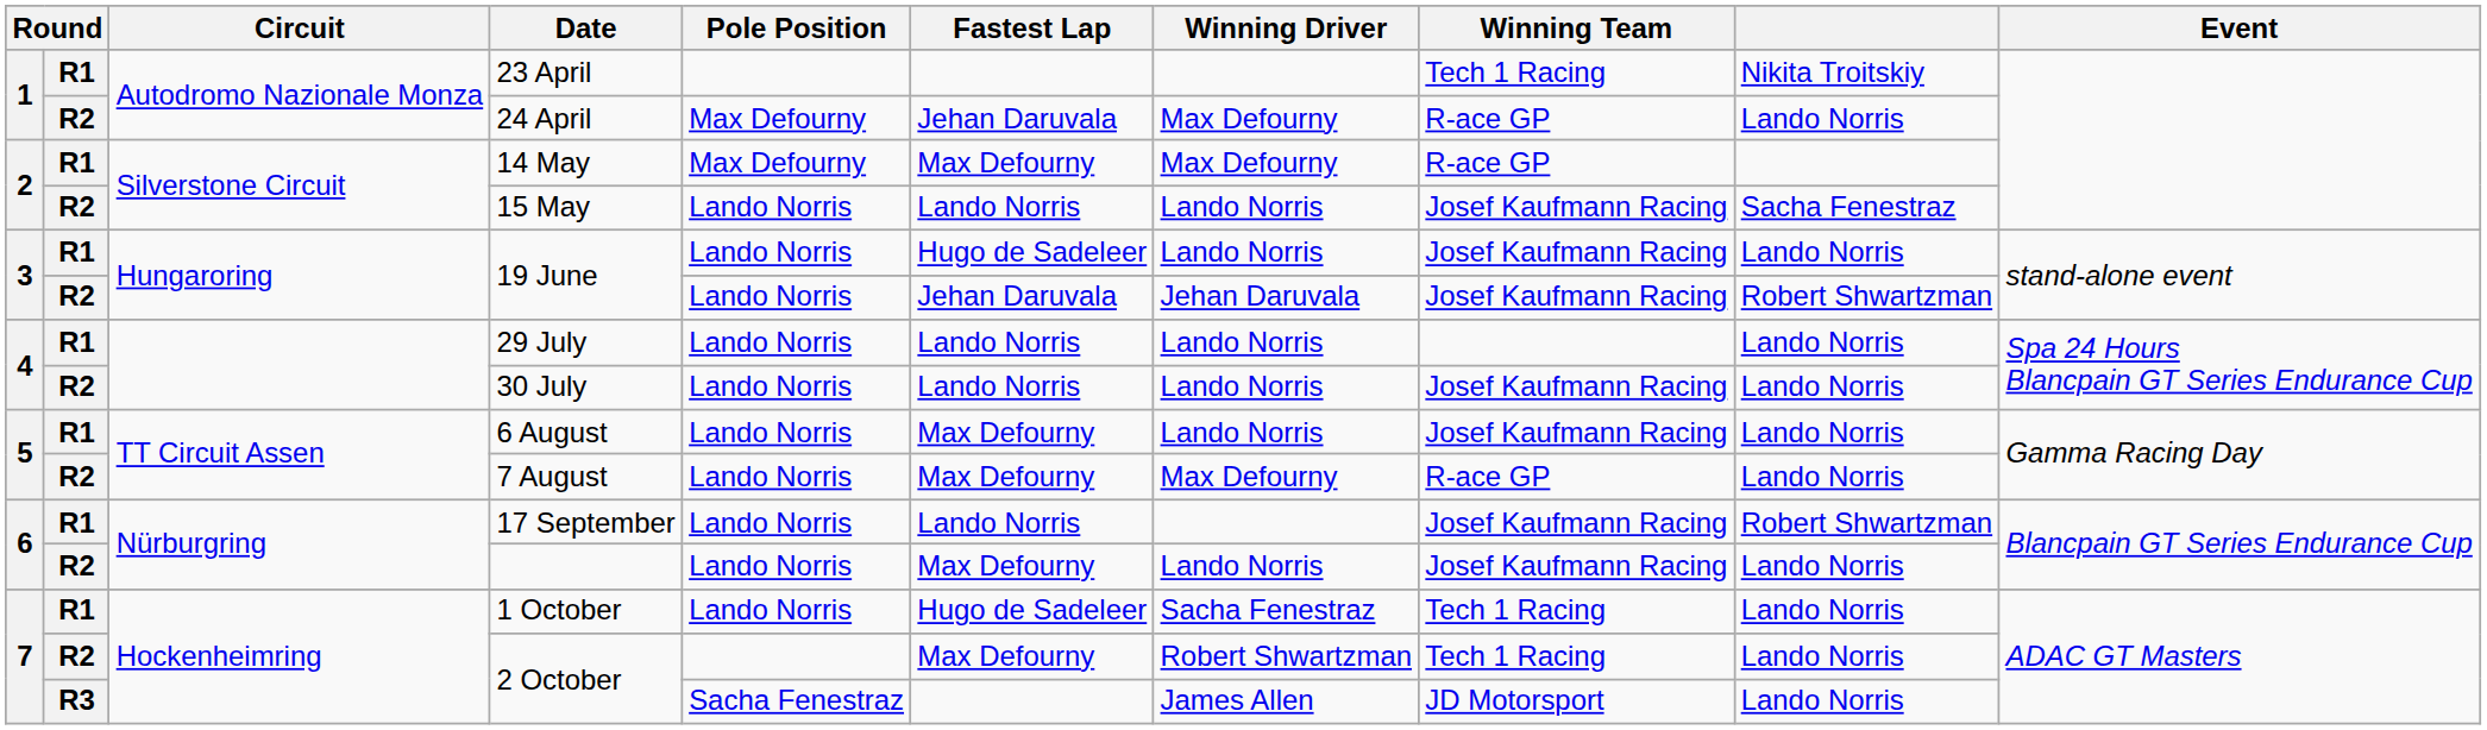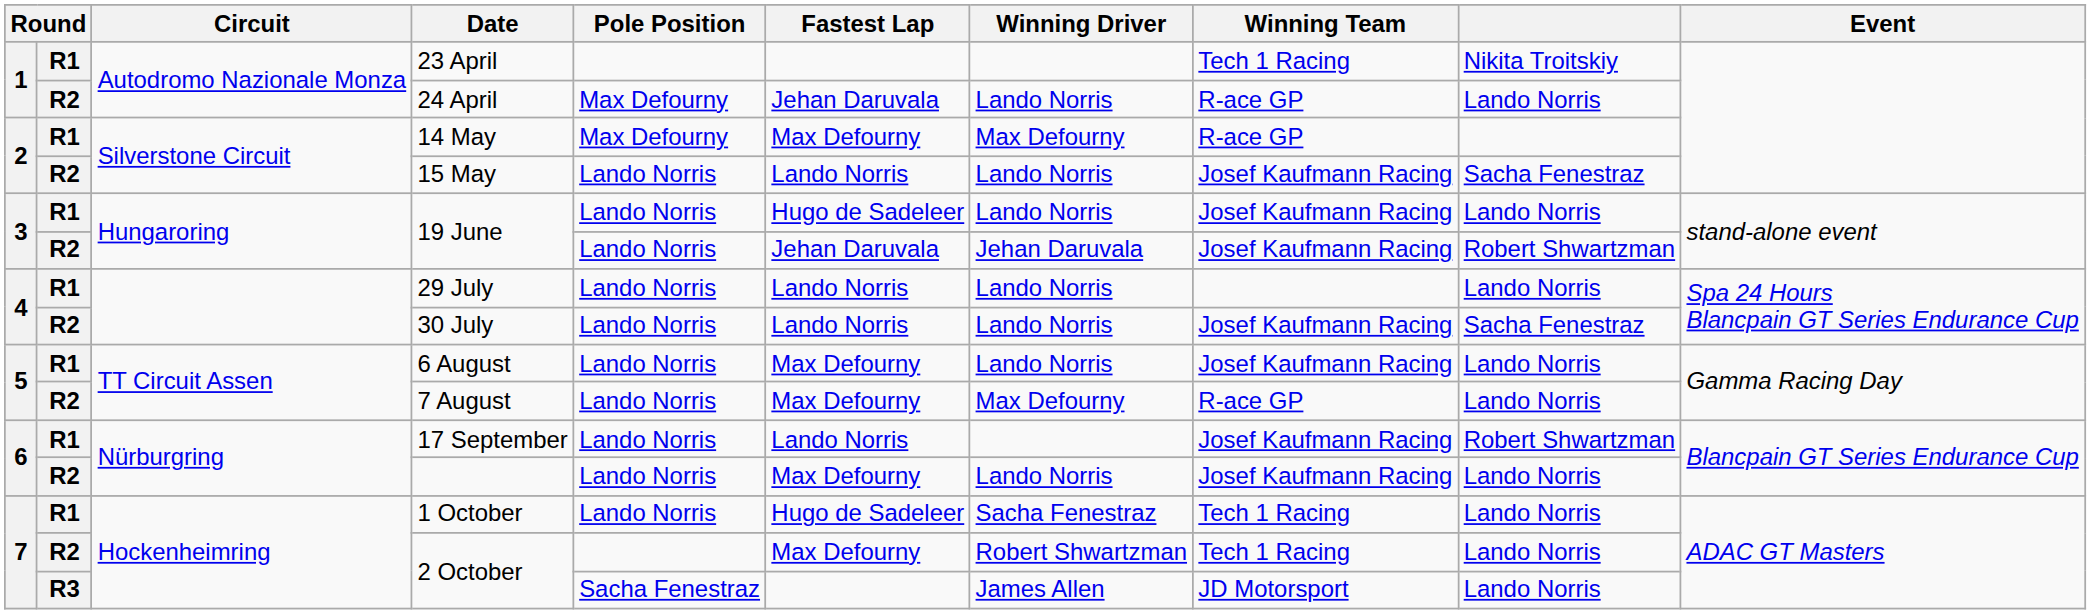24 April | Winning Driver: Max Defourny -> Lando Norris
30 July | column 9: Lando Norris -> Sacha Fenestraz
